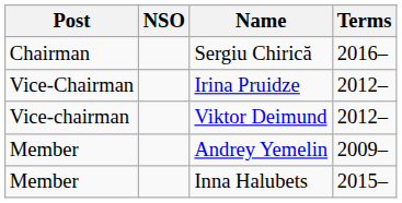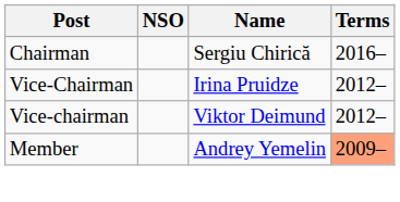Andrey Yemelin | Terms: no background -> lightsalmon background
- row: Member | Inna Halubets | 2015–
